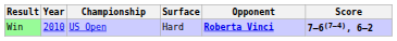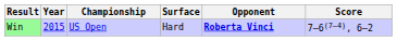Win | Year: 2010 -> 2015
Win | Score: bold -> normal
